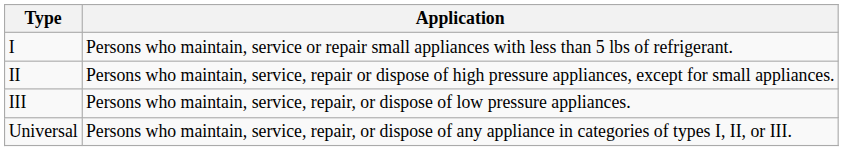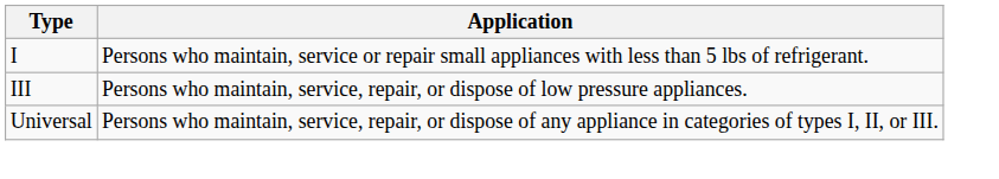- row: II | Persons who maintain, service, repair or dispose of high pressure appliances, except for small appliances.
